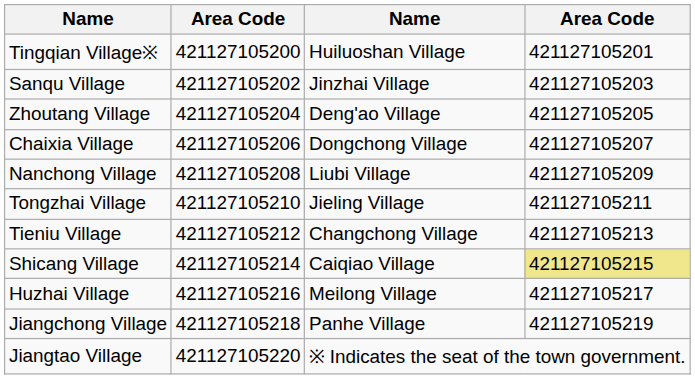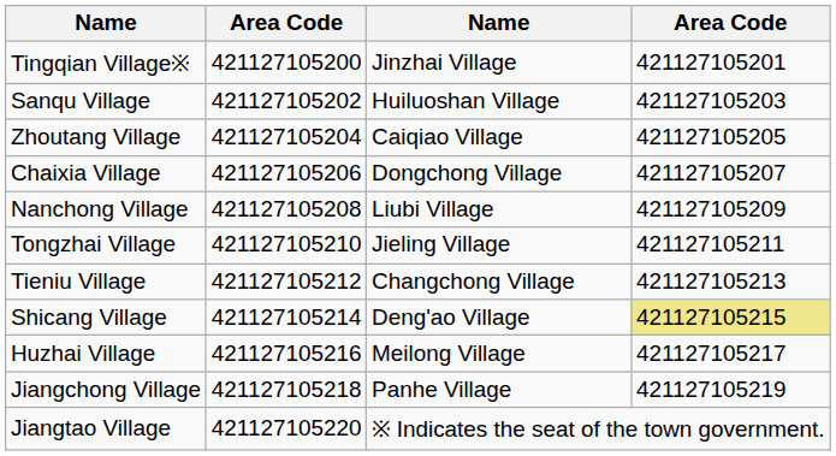Tingqian Village※ | column 3: Huiluoshan Village -> Jinzhai Village
Sanqu Village | column 3: Jinzhai Village -> Huiluoshan Village
Zhoutang Village | column 3: Deng'ao Village -> Caiqiao Village
Shicang Village | column 3: Caiqiao Village -> Deng'ao Village
